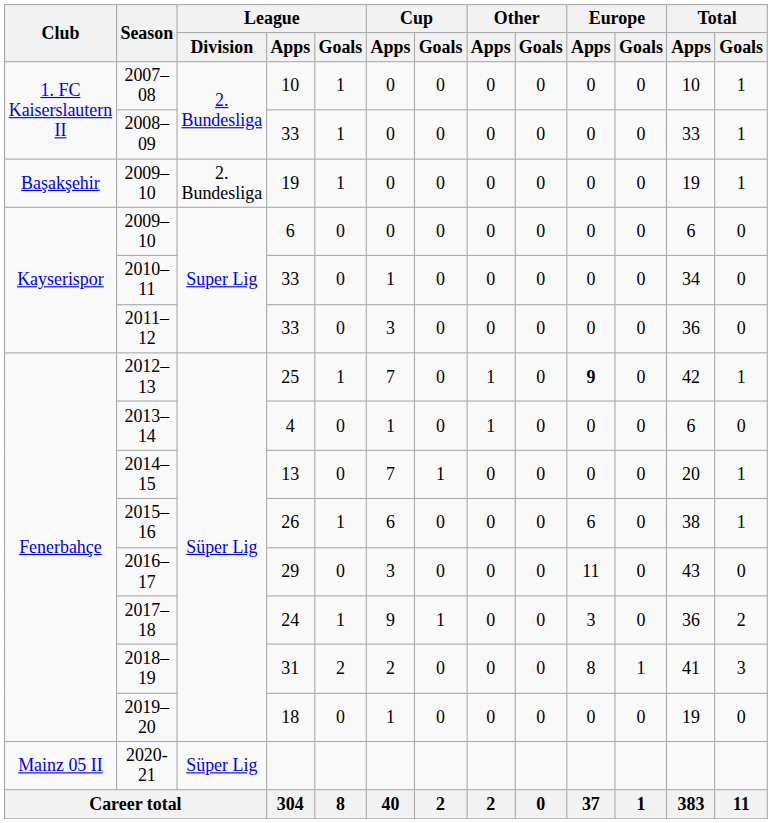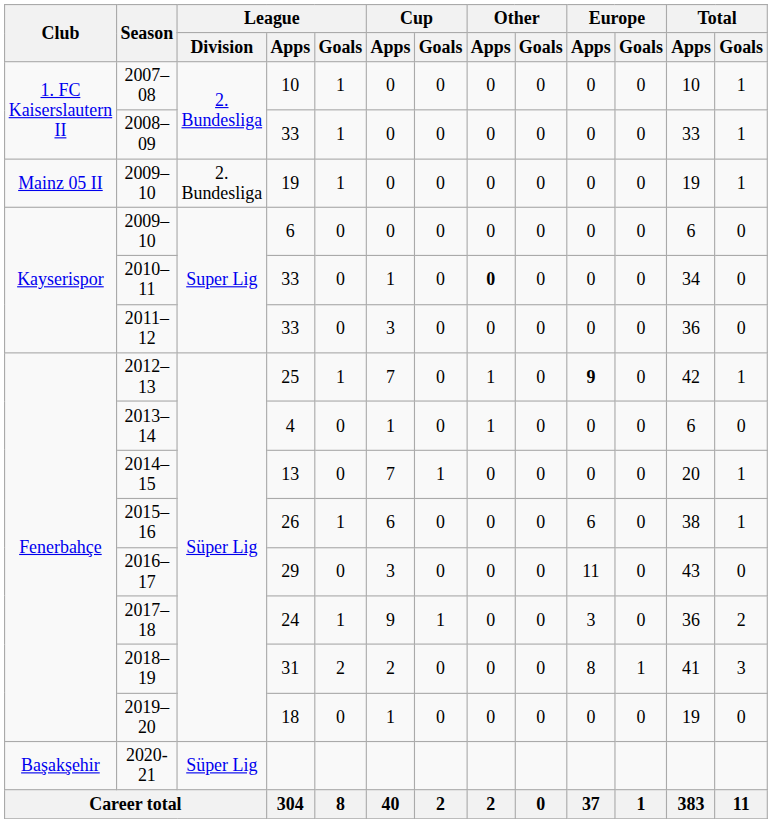2009–10 / 19 | Club: Başakşehir -> Mainz 05 II
2010–11 | Other / Apps: normal -> bold
2020-21 | Club: Mainz 05 II -> Başakşehir
